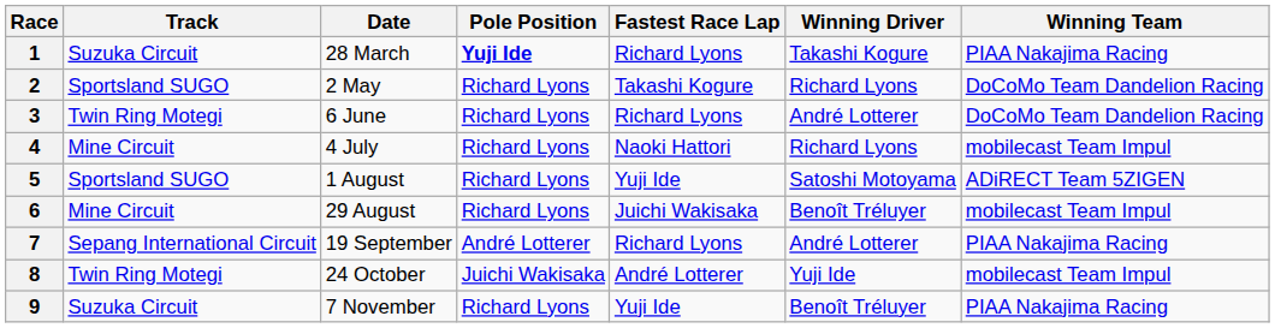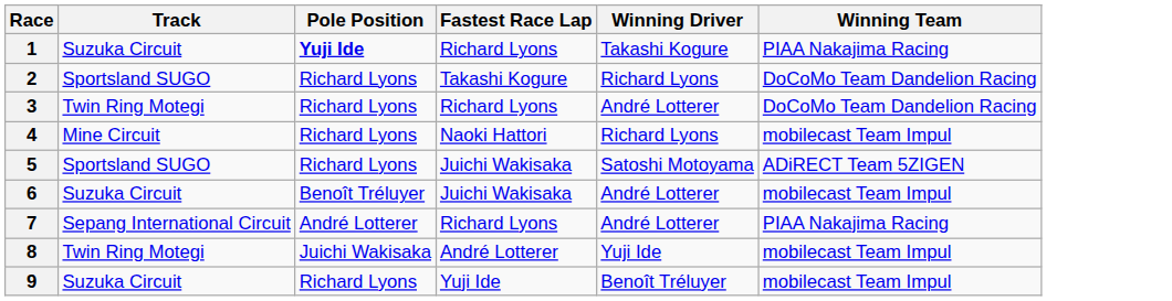- column: Date | 28 March | 2 May | 6 June | 4 July | 1 August | 29 August | 19 September | 24 October | 7 November
5 | Fastest Race Lap: Yuji Ide -> Juichi Wakisaka
6 | Track: Mine Circuit -> Suzuka Circuit
6 | Pole Position: Richard Lyons -> Benoît Tréluyer
6 | Winning Driver: Benoît Tréluyer -> André Lotterer
9 | Winning Team: PIAA Nakajima Racing -> mobilecast Team Impul
